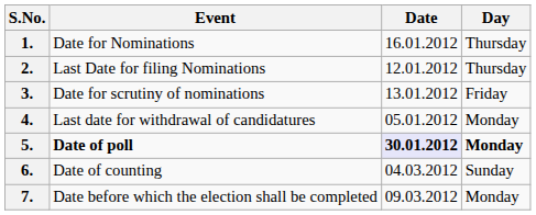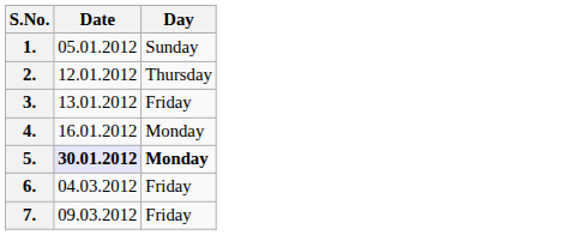- column: Event | Date for Nominations | Last Date for filing Nominations | Date for scrutiny of nominations | Last date for withdrawal of candidatures | Date of poll | Date of counting | Date before which the election shall be completed
1. | Date: 16.01.2012 -> 05.01.2012
1. | Day: Thursday -> Sunday
4. | Date: 05.01.2012 -> 16.01.2012
6. | Day: Sunday -> Friday
7. | Day: Monday -> Friday
